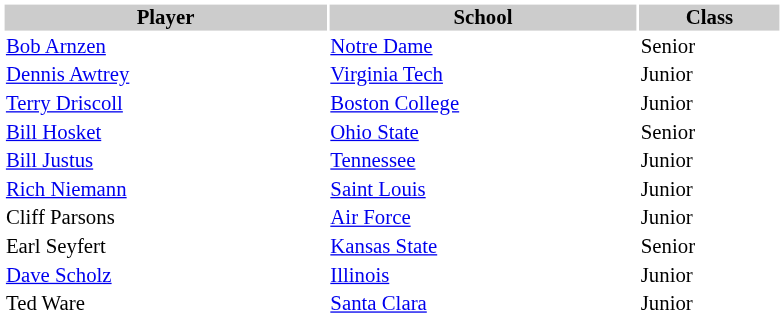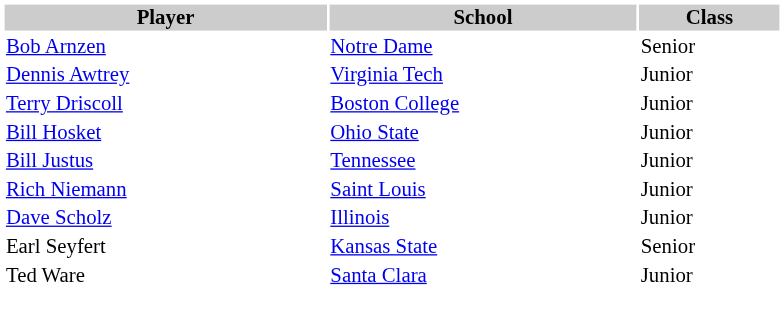Bill Hosket | Class: Senior -> Junior
- row: Cliff Parsons | Air Force | Junior
rows swapped: Earl Seyfert <-> Dave Scholz
